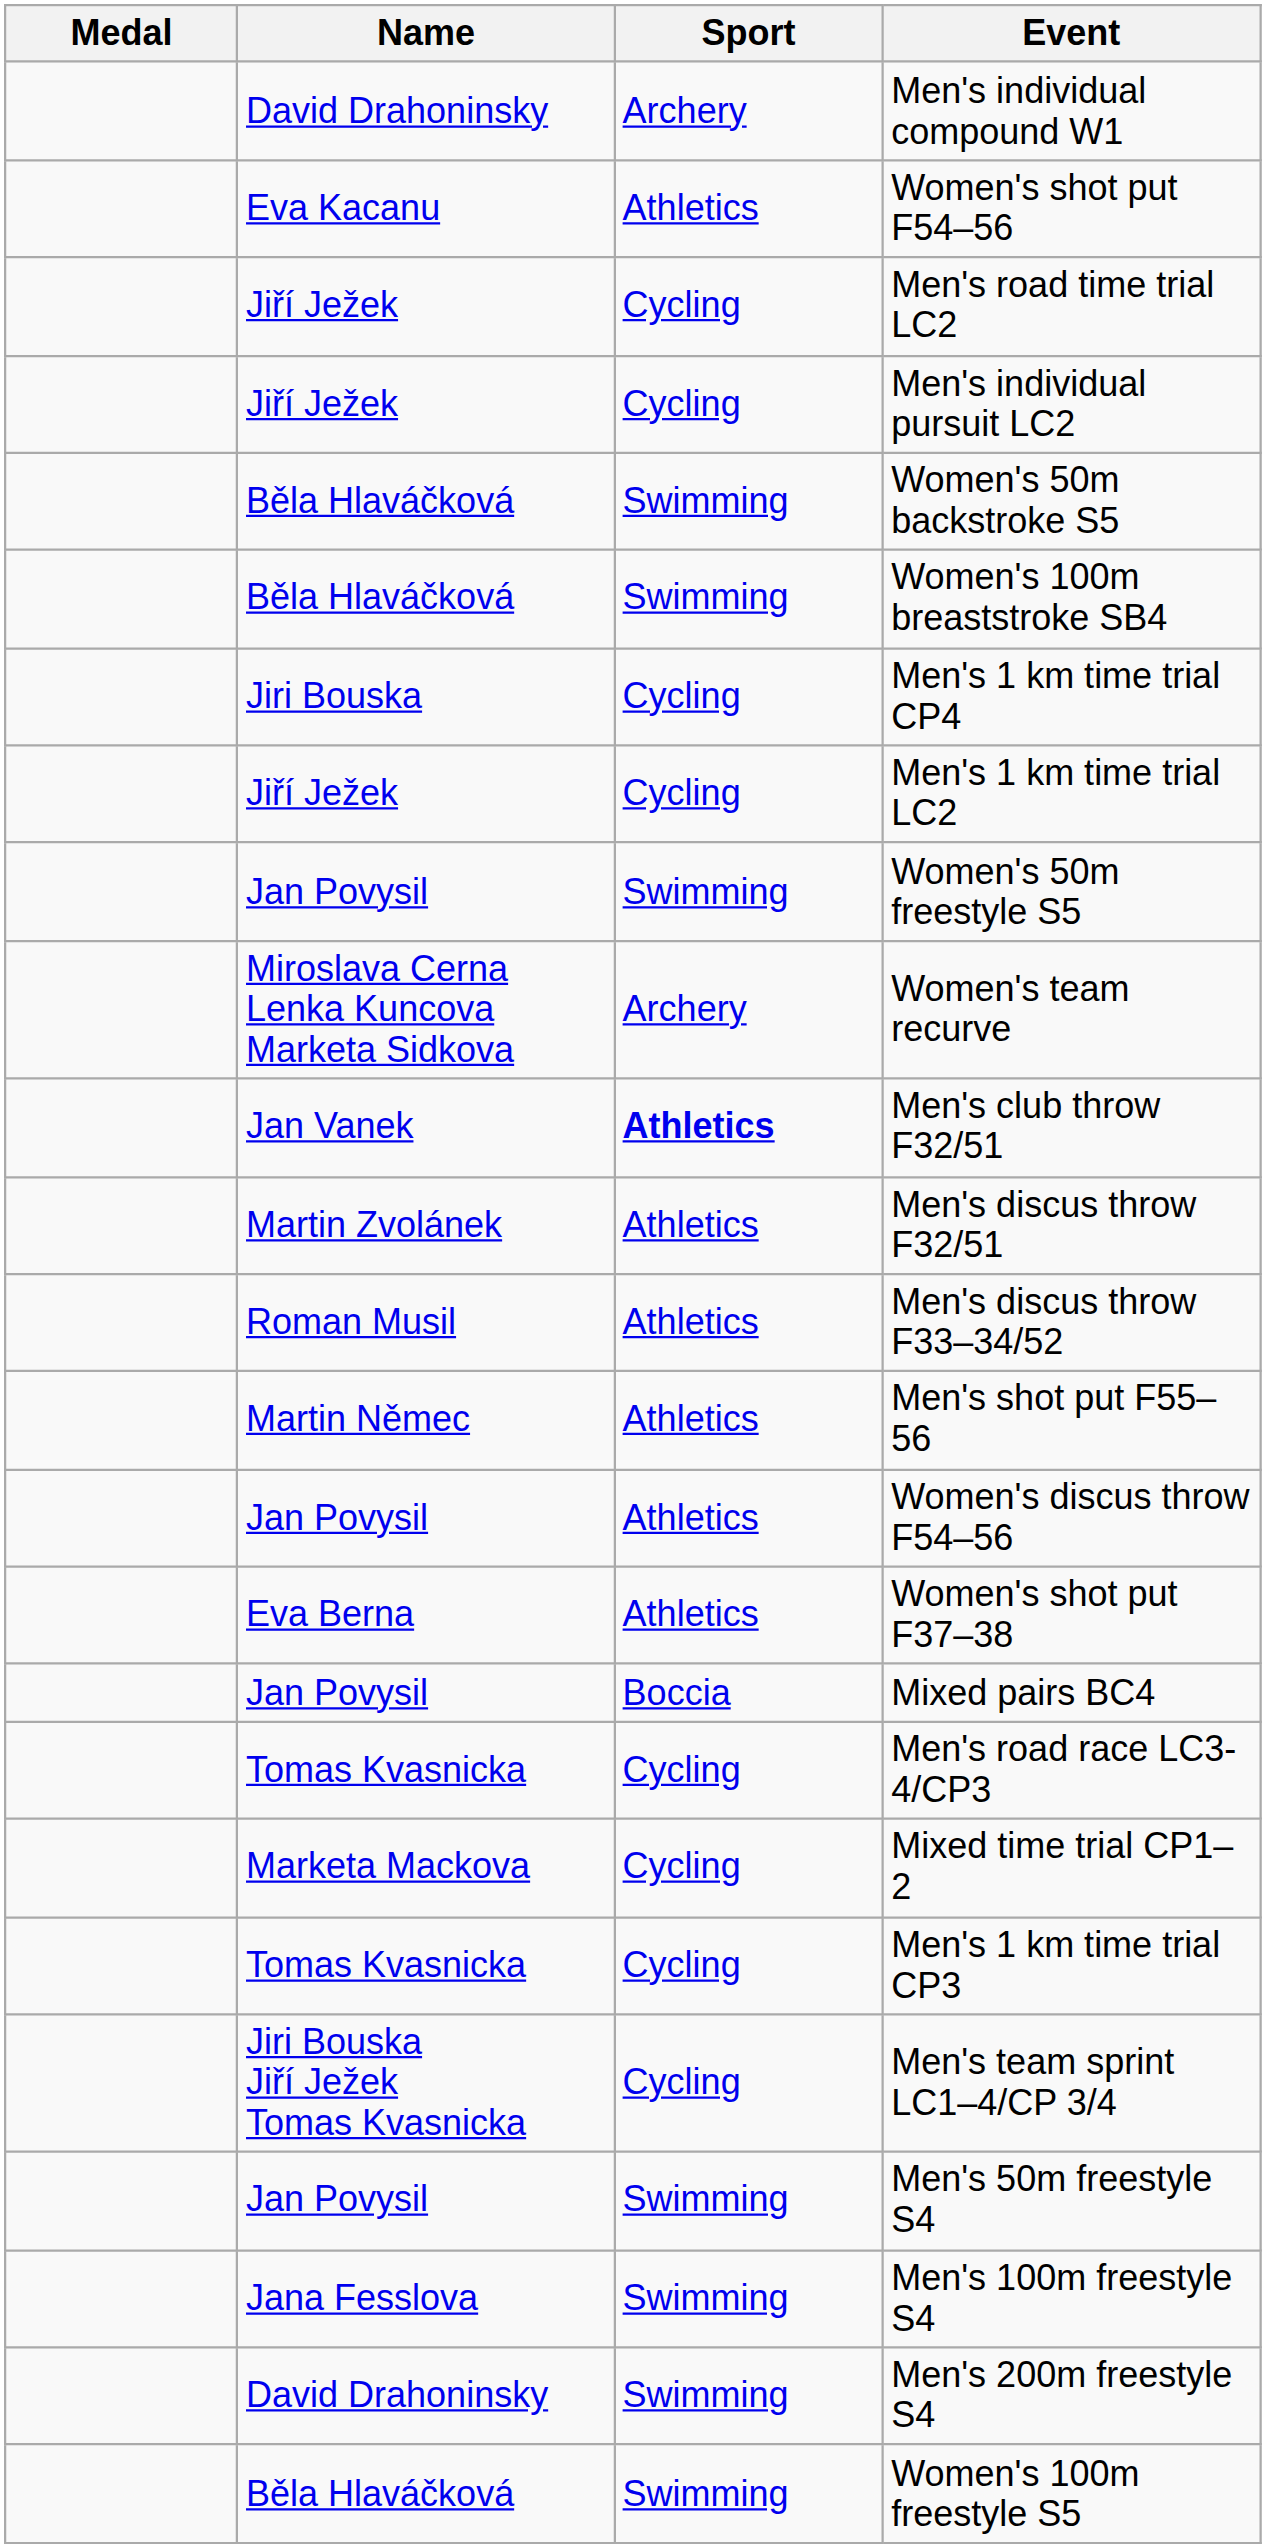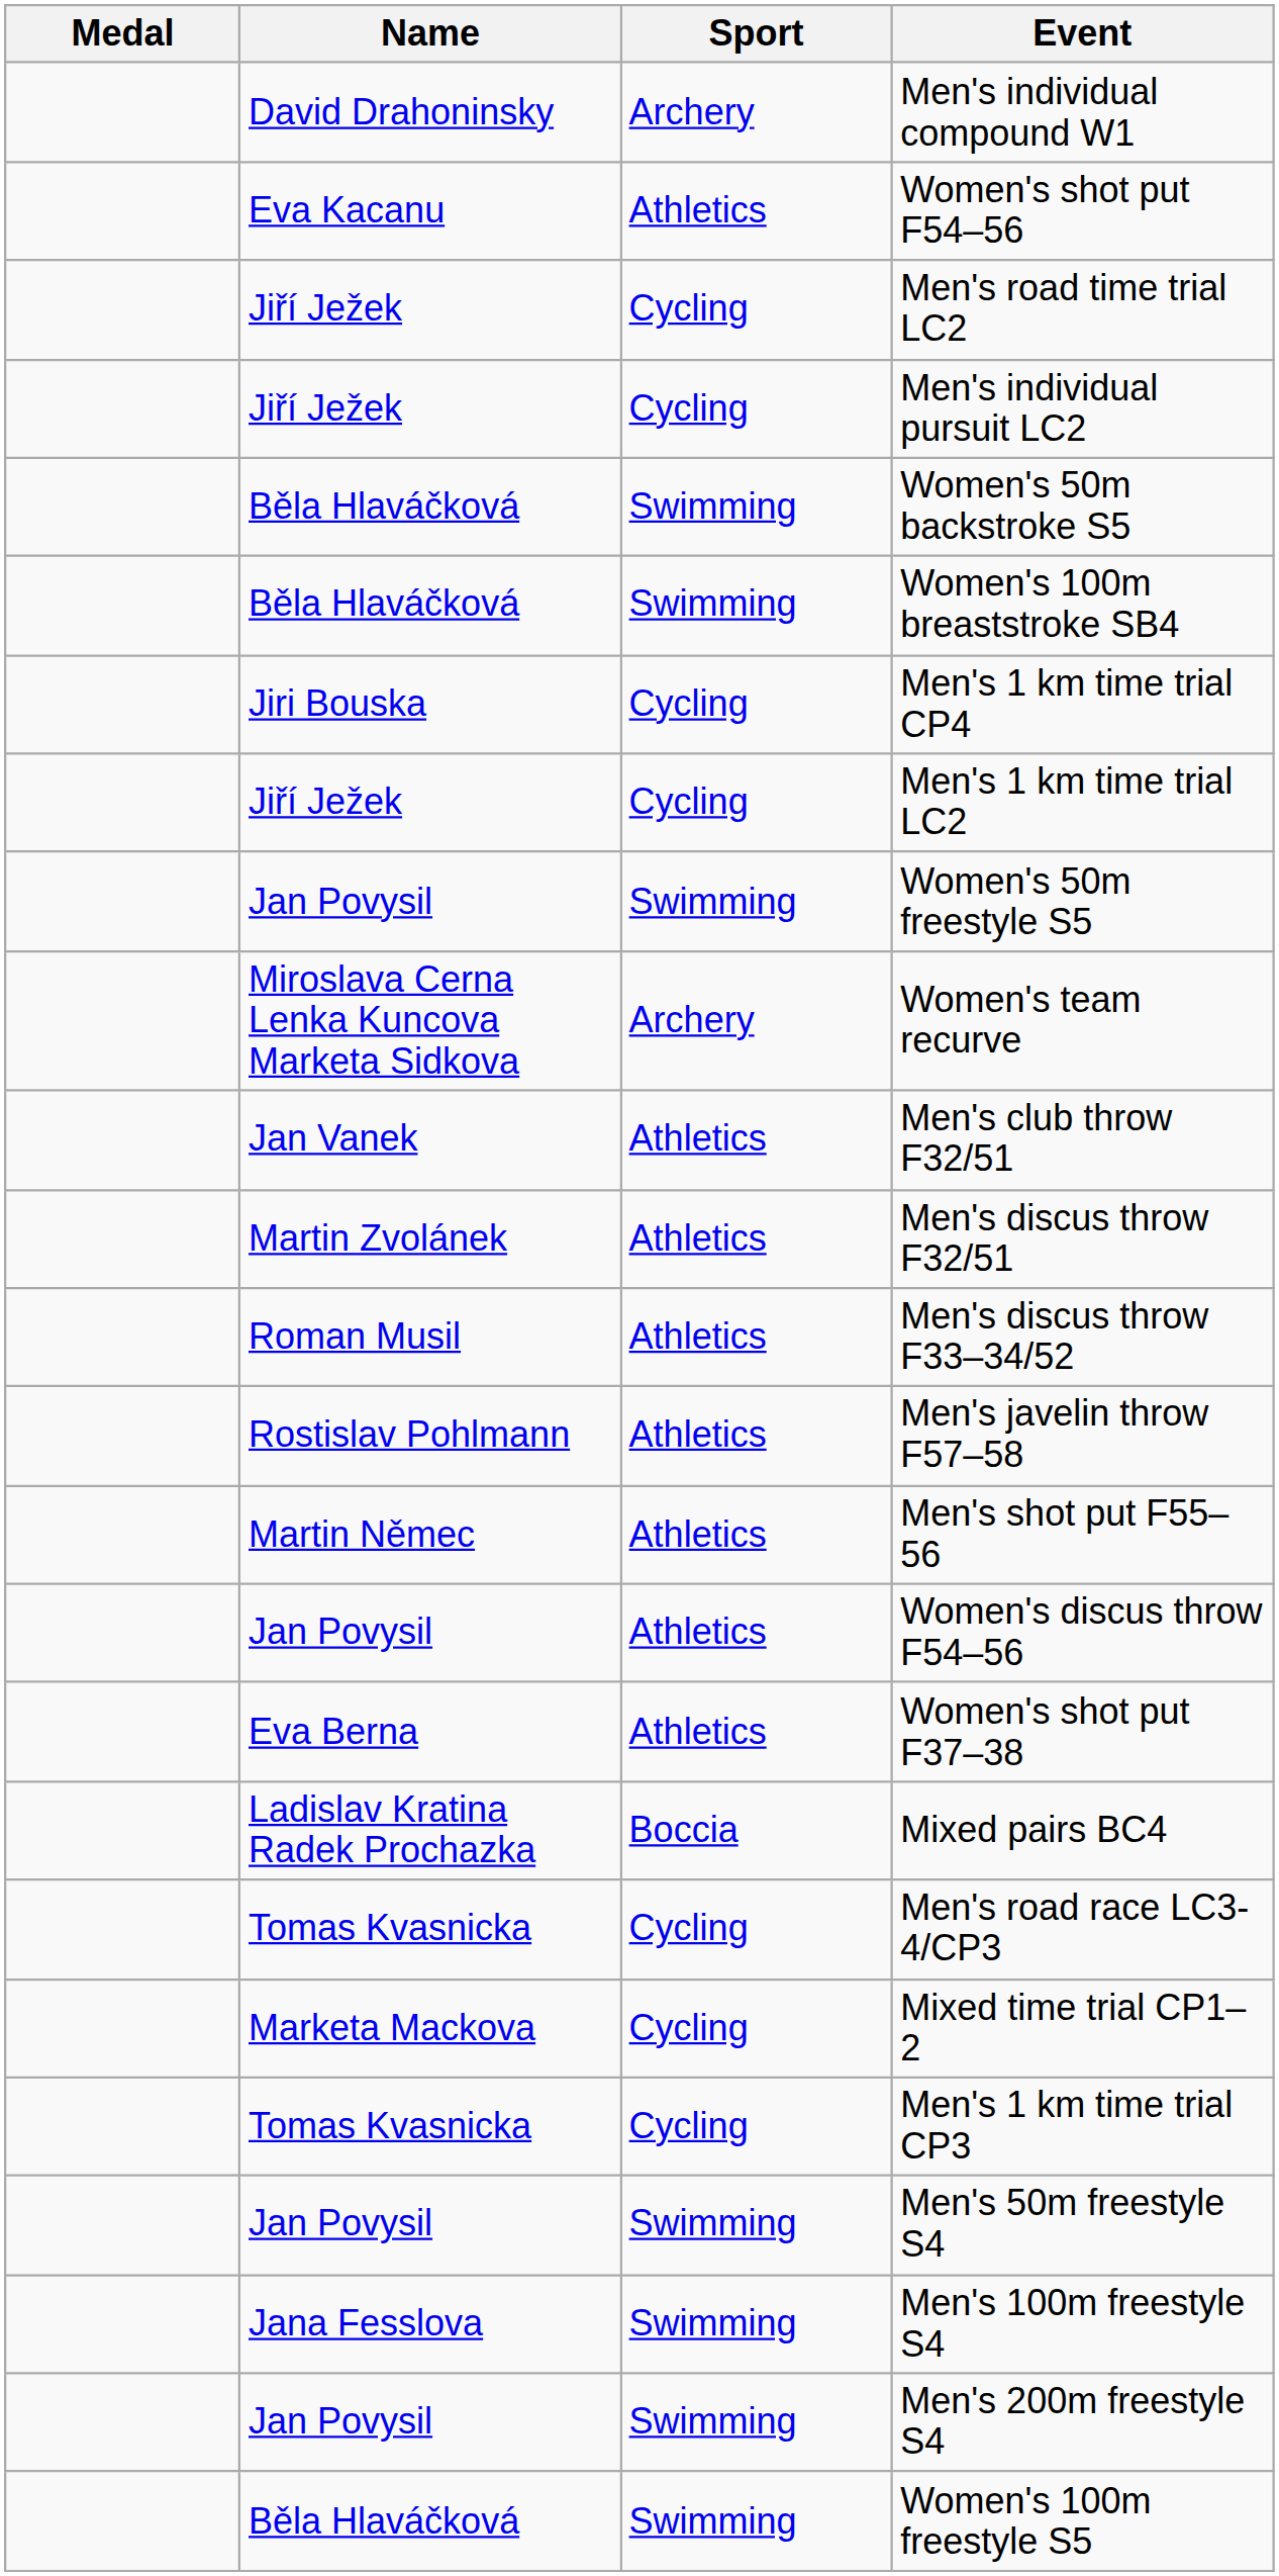Men's club throw F32/51 | Sport: bold -> normal
+ row: Rostislav Pohlmann | Athletics | Men's javelin throw F57–58
Mixed pairs BC4 | Name: Jan Povysil -> Ladislav Kratina Radek Prochazka
- row: Jiri Bouska Jiří Ježek Tomas Kvasnicka | Cycling | Men's team sprint LC1–4/CP 3/4
Men's 200m freestyle S4 | Name: David Drahoninsky -> Jan Povysil
